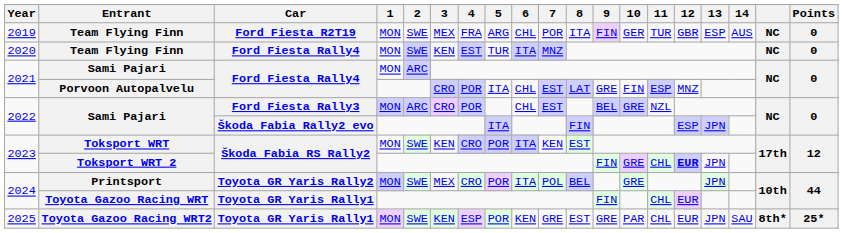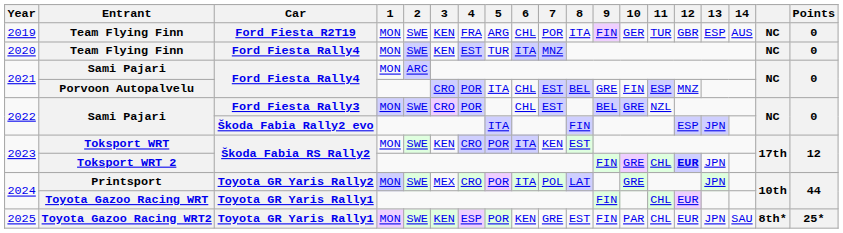Team Flying Finn / Ford Fiesta R2T19 | 3: MEX -> KEN
Porvoon Autopalvelu | 8: LAT -> BEL
Sami Pajari / Ford Fiesta Rally3 | 2: ARC -> SWE
Printsport | 8: BEL -> LAT
Toyota Gazoo Racing WRT2 | 9: GRE -> FIN
